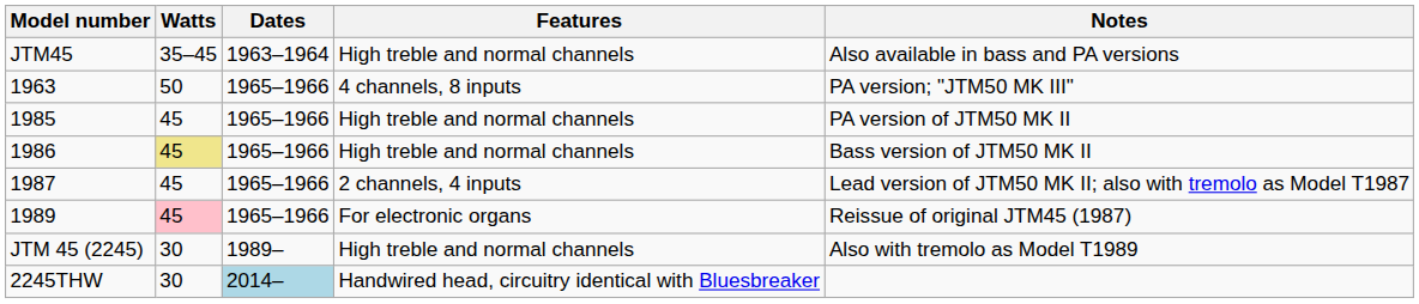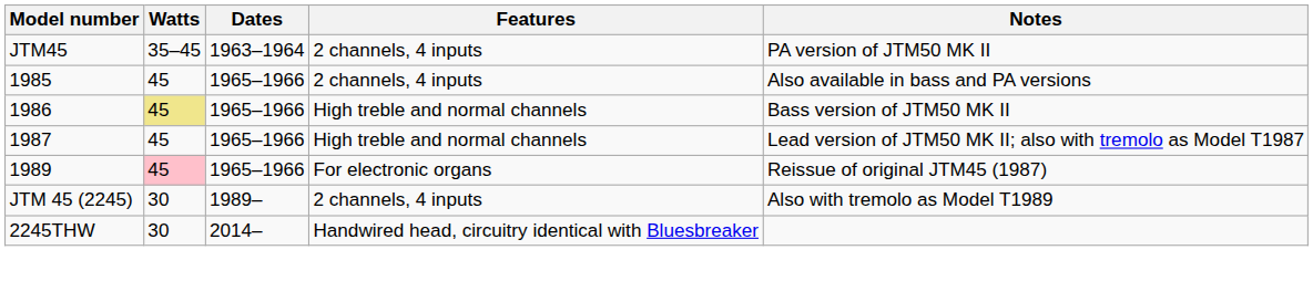JTM45 | Features: High treble and normal channels -> 2 channels, 4 inputs
JTM45 | Notes: Also available in bass and PA versions -> PA version of JTM50 MK II
- row: 1963 | 50 | 1965–1966 | 4 channels, 8 inputs | PA version; "JTM50 MK III"
1985 | Features: High treble and normal channels -> 2 channels, 4 inputs
1985 | Notes: PA version of JTM50 MK II -> Also available in bass and PA versions
1987 | Features: 2 channels, 4 inputs -> High treble and normal channels
JTM 45 (2245) | Features: High treble and normal channels -> 2 channels, 4 inputs
2245THW | Dates: lightblue background -> no background
